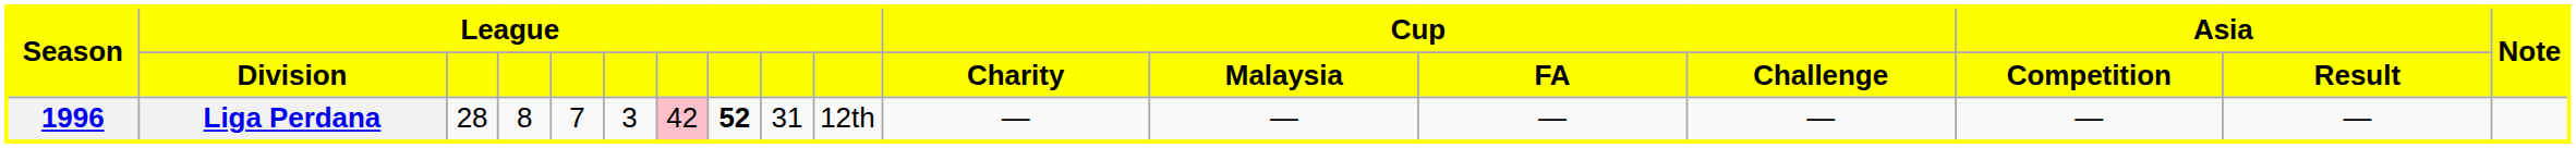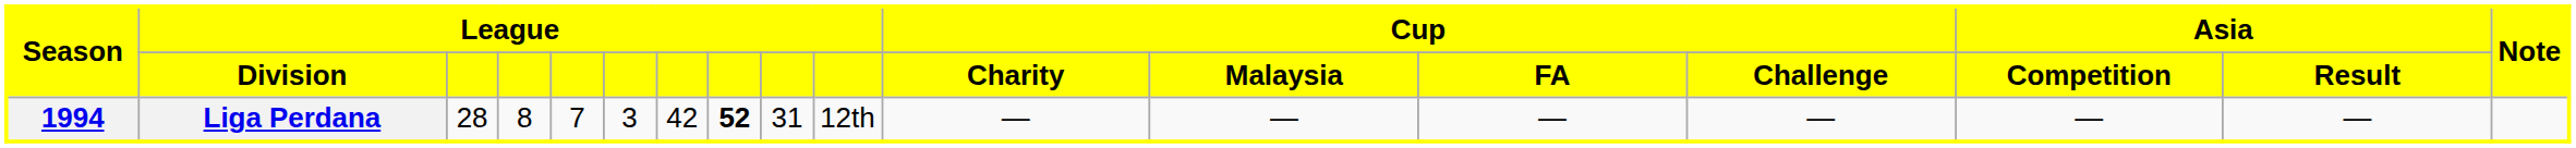Liga Perdana | Season: 1996 -> 1994
Liga Perdana | column 7: pink background -> no background
